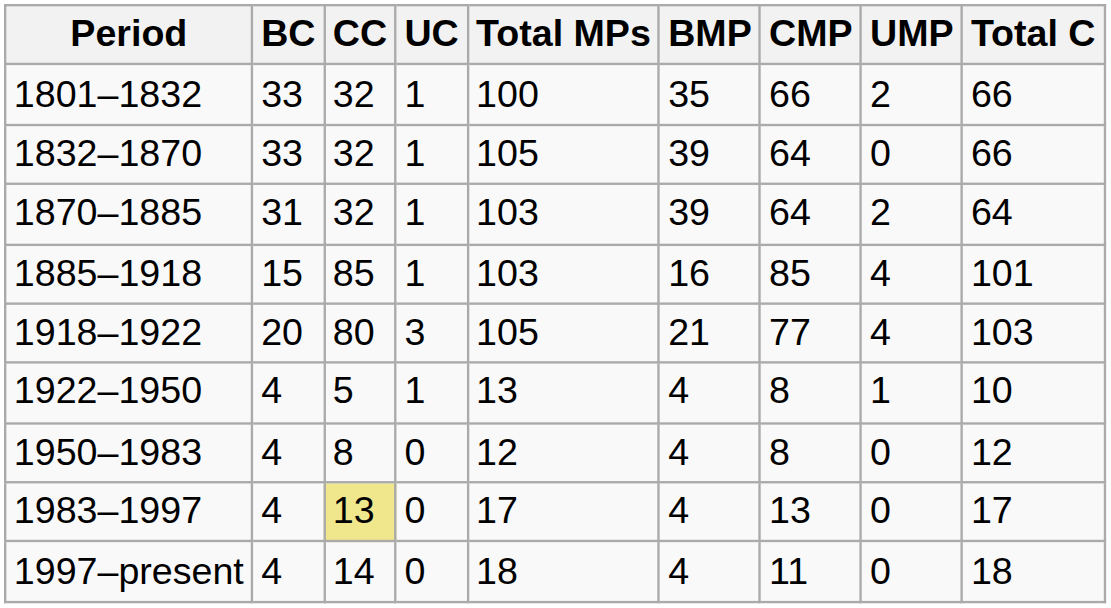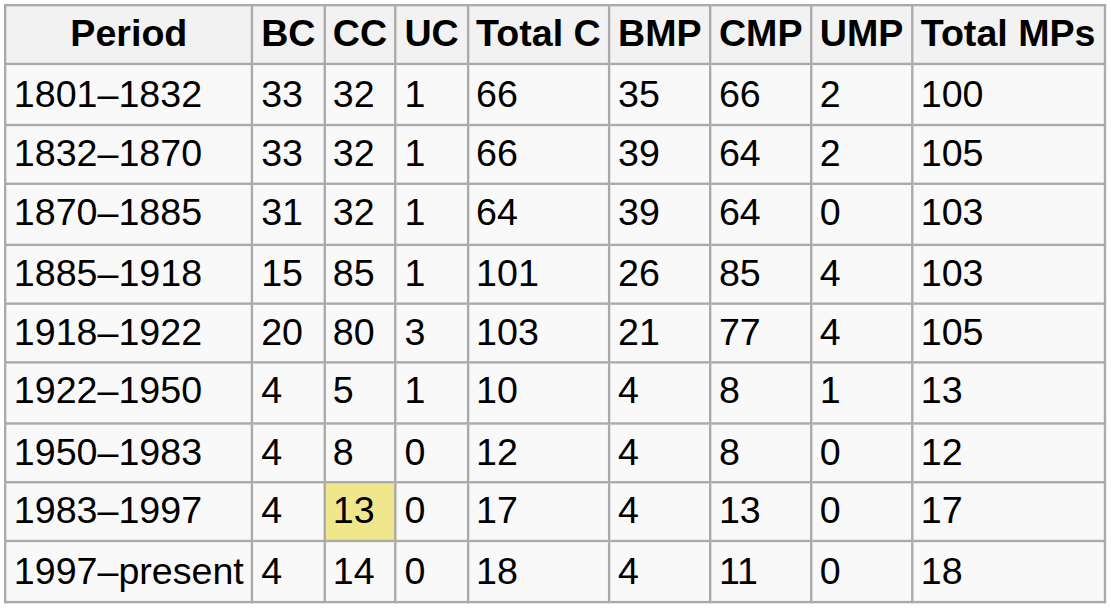columns swapped: Total C <-> Total MPs
1832–1870 | UMP: 0 -> 2
1870–1885 | UMP: 2 -> 0
1885–1918 | BMP: 16 -> 26
